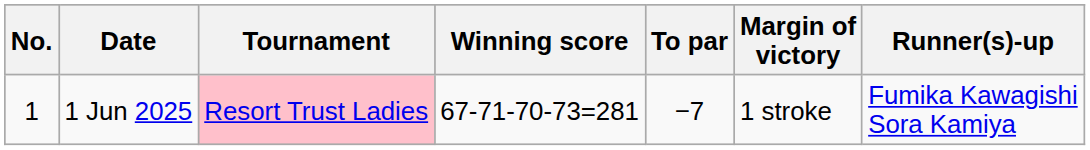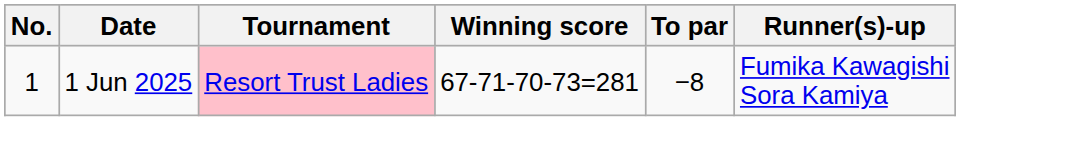- column: Margin of victory | 1 stroke
1 Jun 2025 | To par: −7 -> −8
